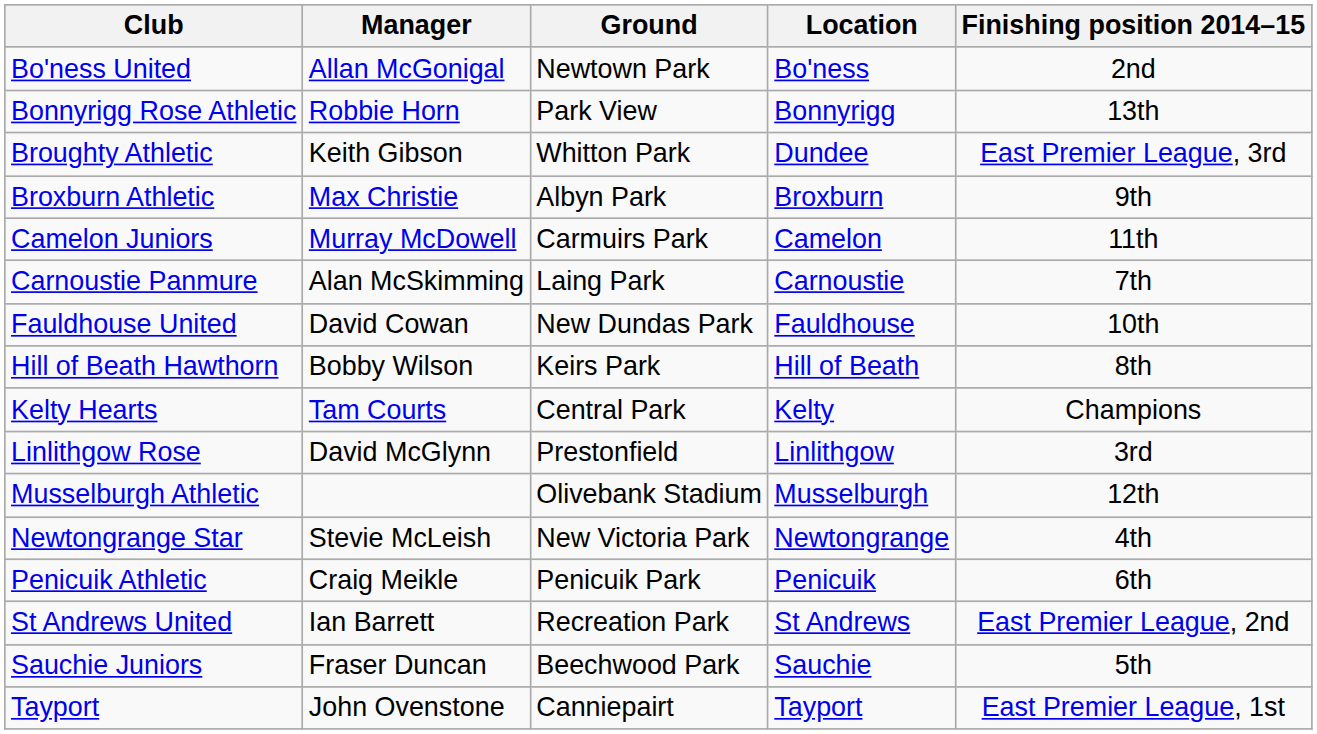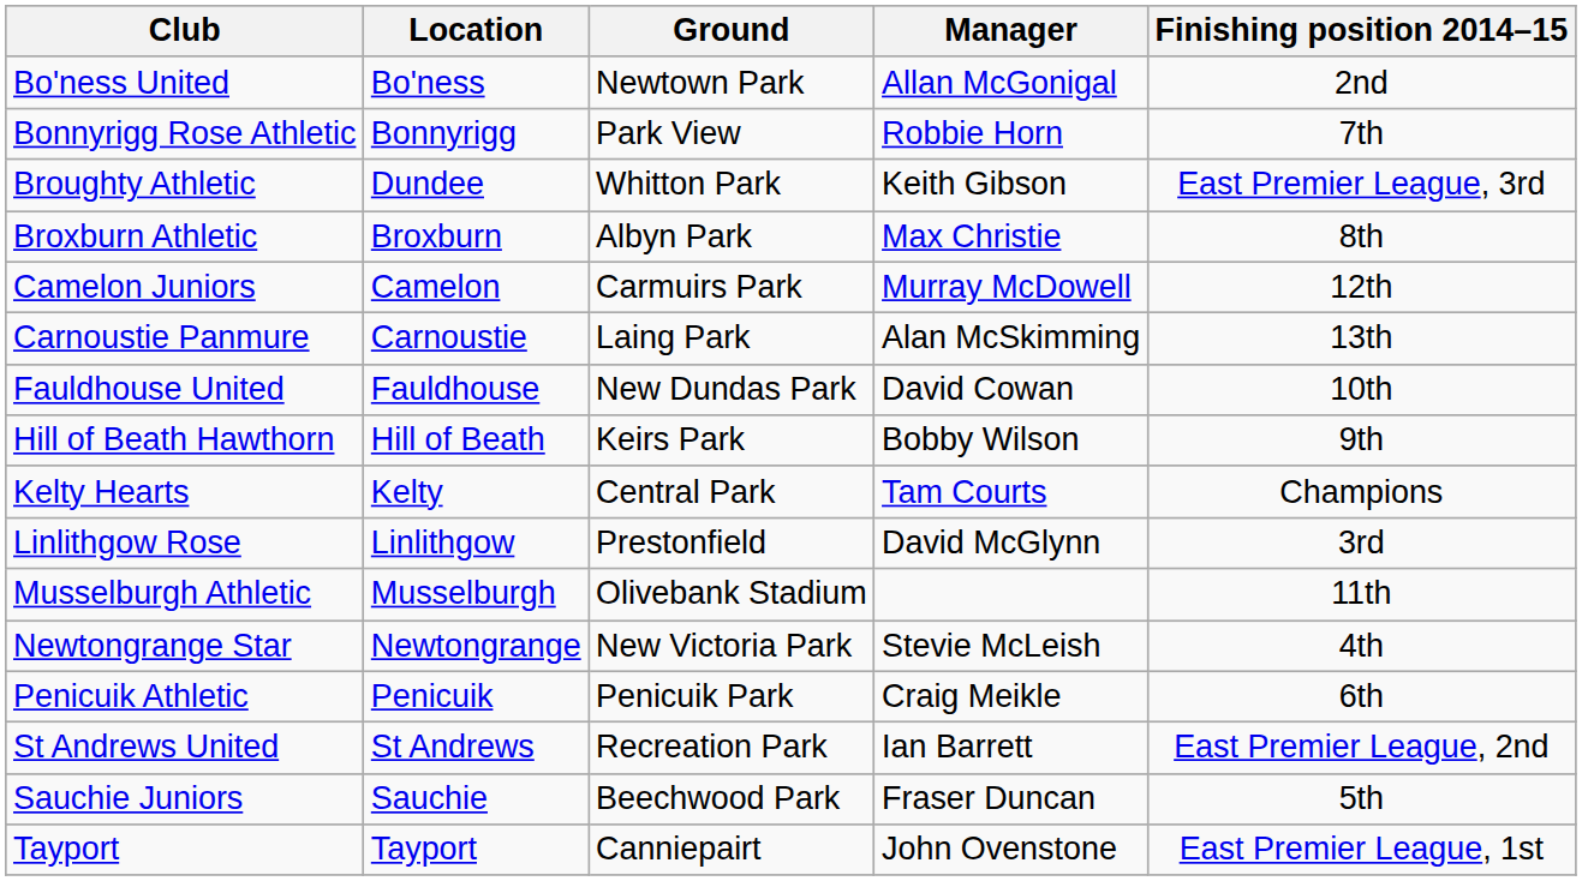columns swapped: Location <-> Manager
Bonnyrigg Rose Athletic | Finishing position 2014–15: 13th -> 7th
Broxburn Athletic | Finishing position 2014–15: 9th -> 8th
Camelon Juniors | Finishing position 2014–15: 11th -> 12th
Carnoustie Panmure | Finishing position 2014–15: 7th -> 13th
Hill of Beath Hawthorn | Finishing position 2014–15: 8th -> 9th
Musselburgh Athletic | Finishing position 2014–15: 12th -> 11th
